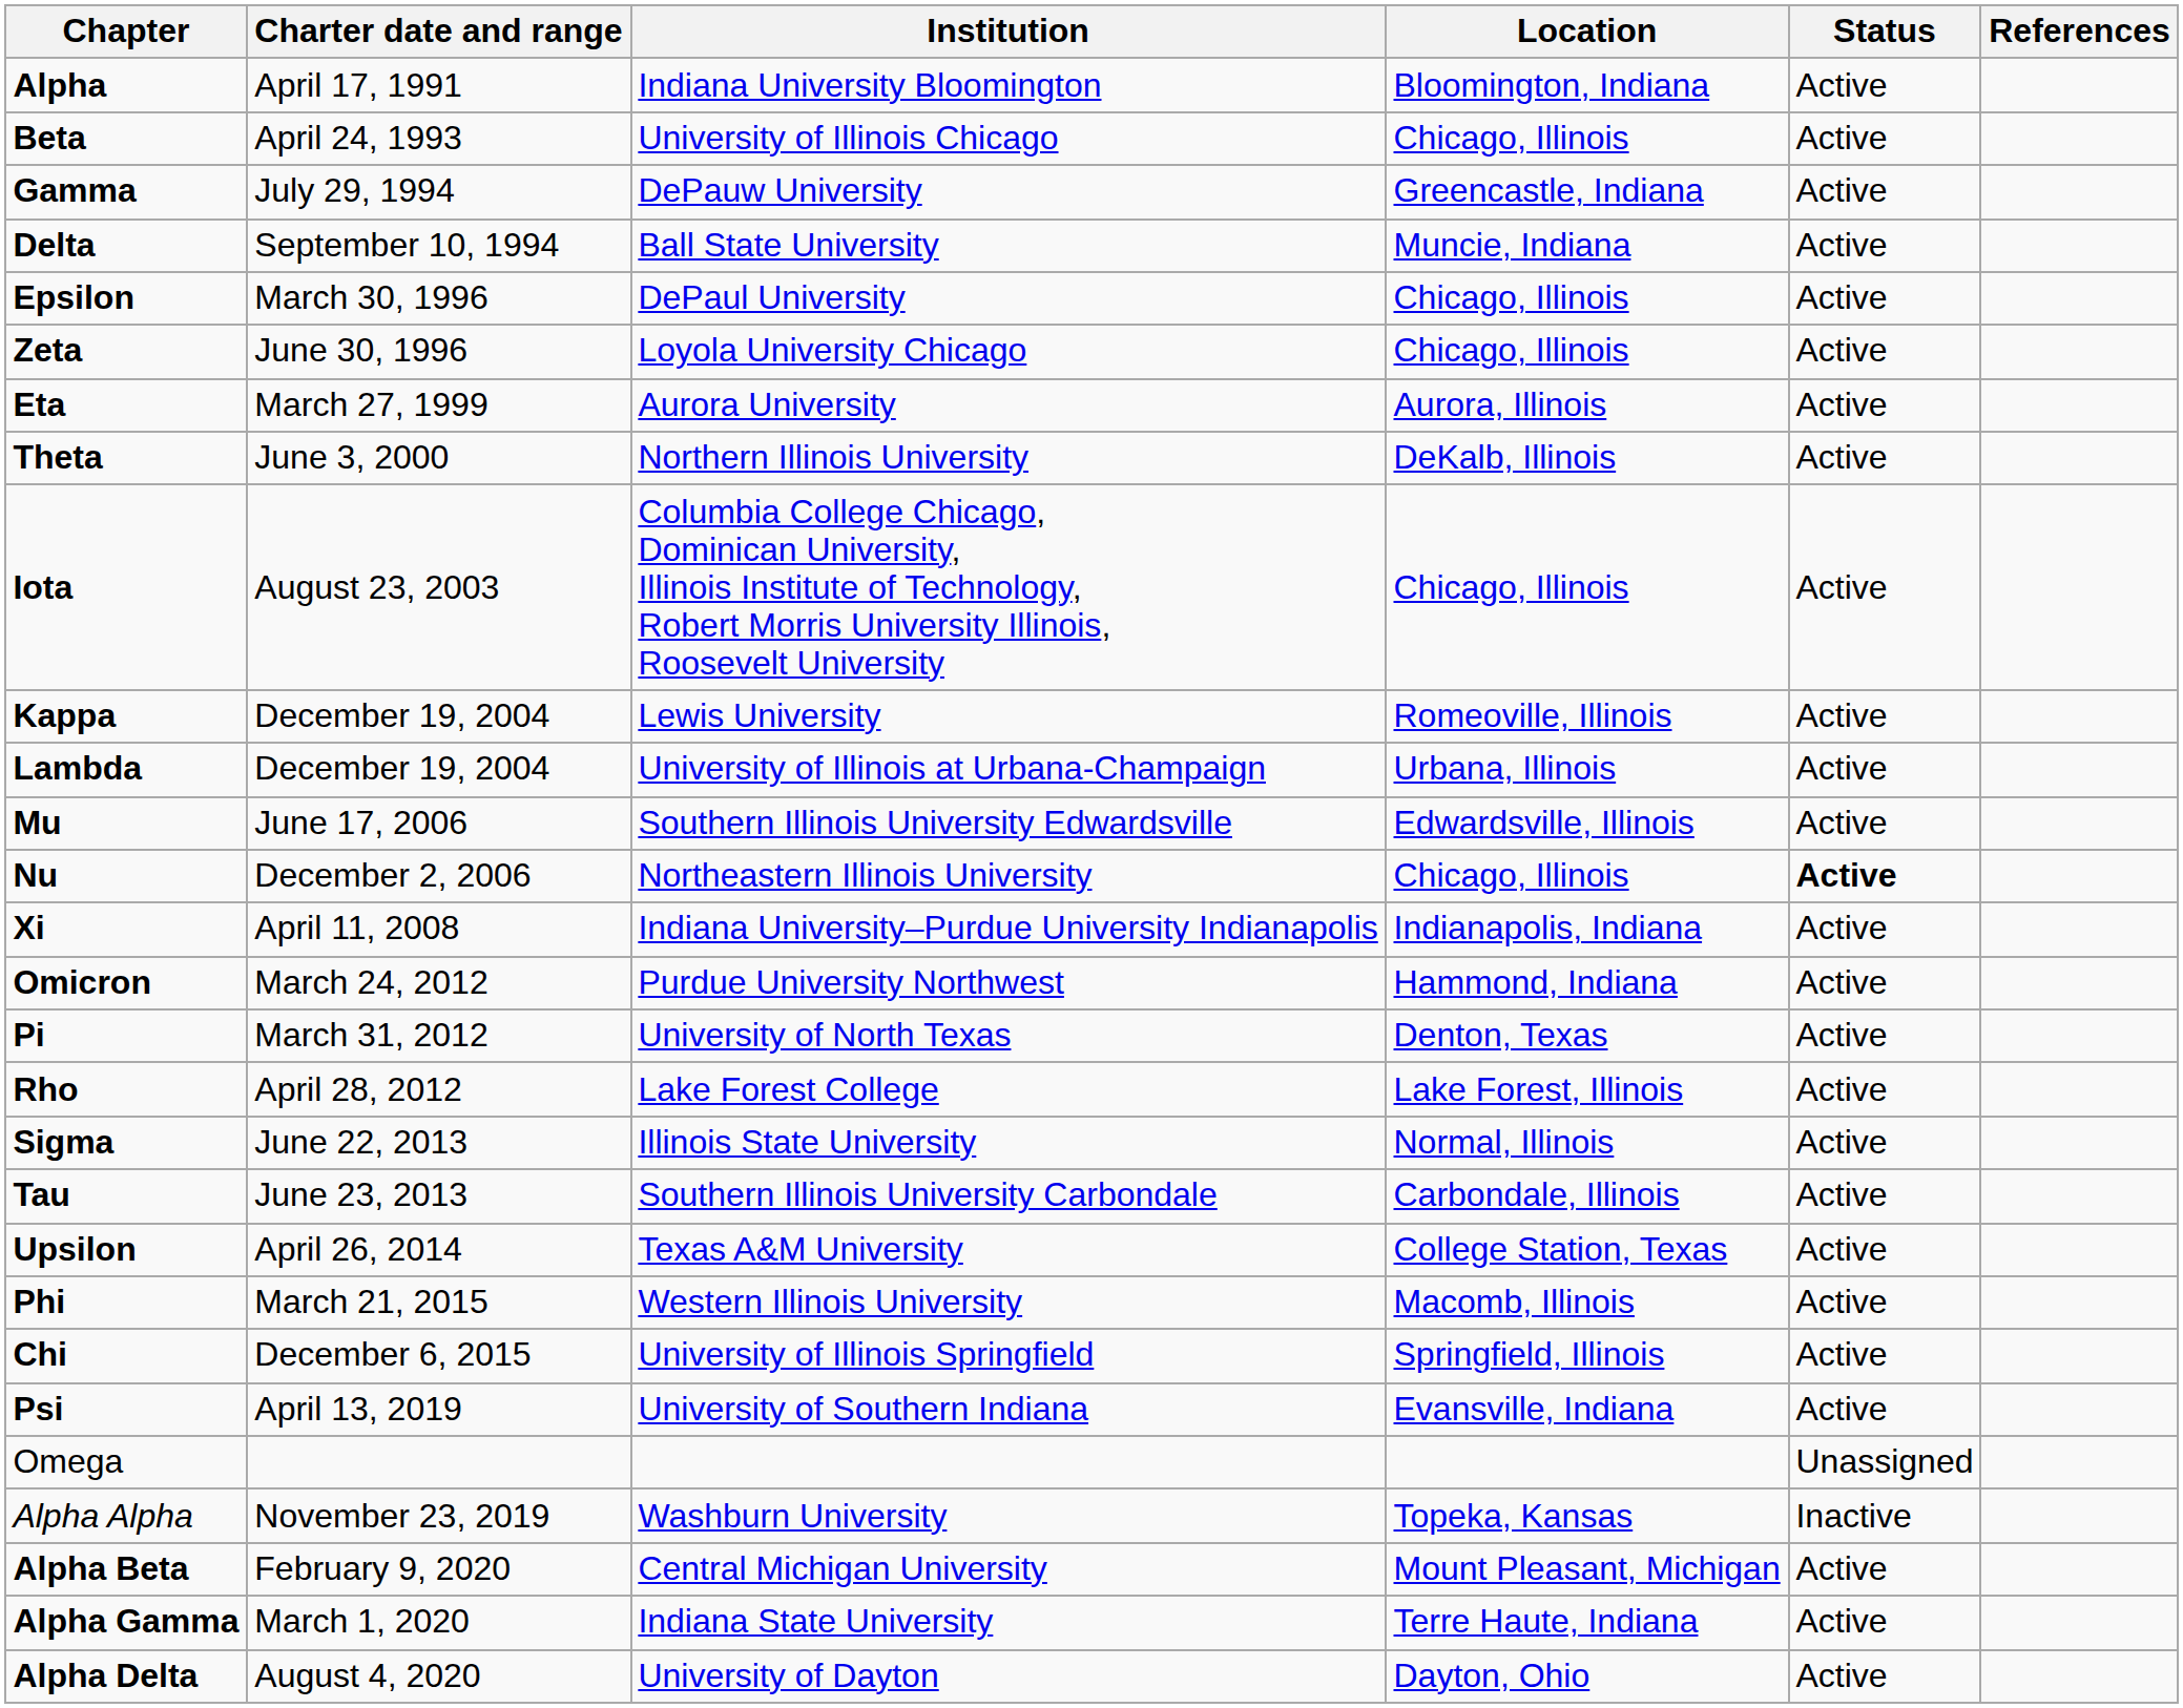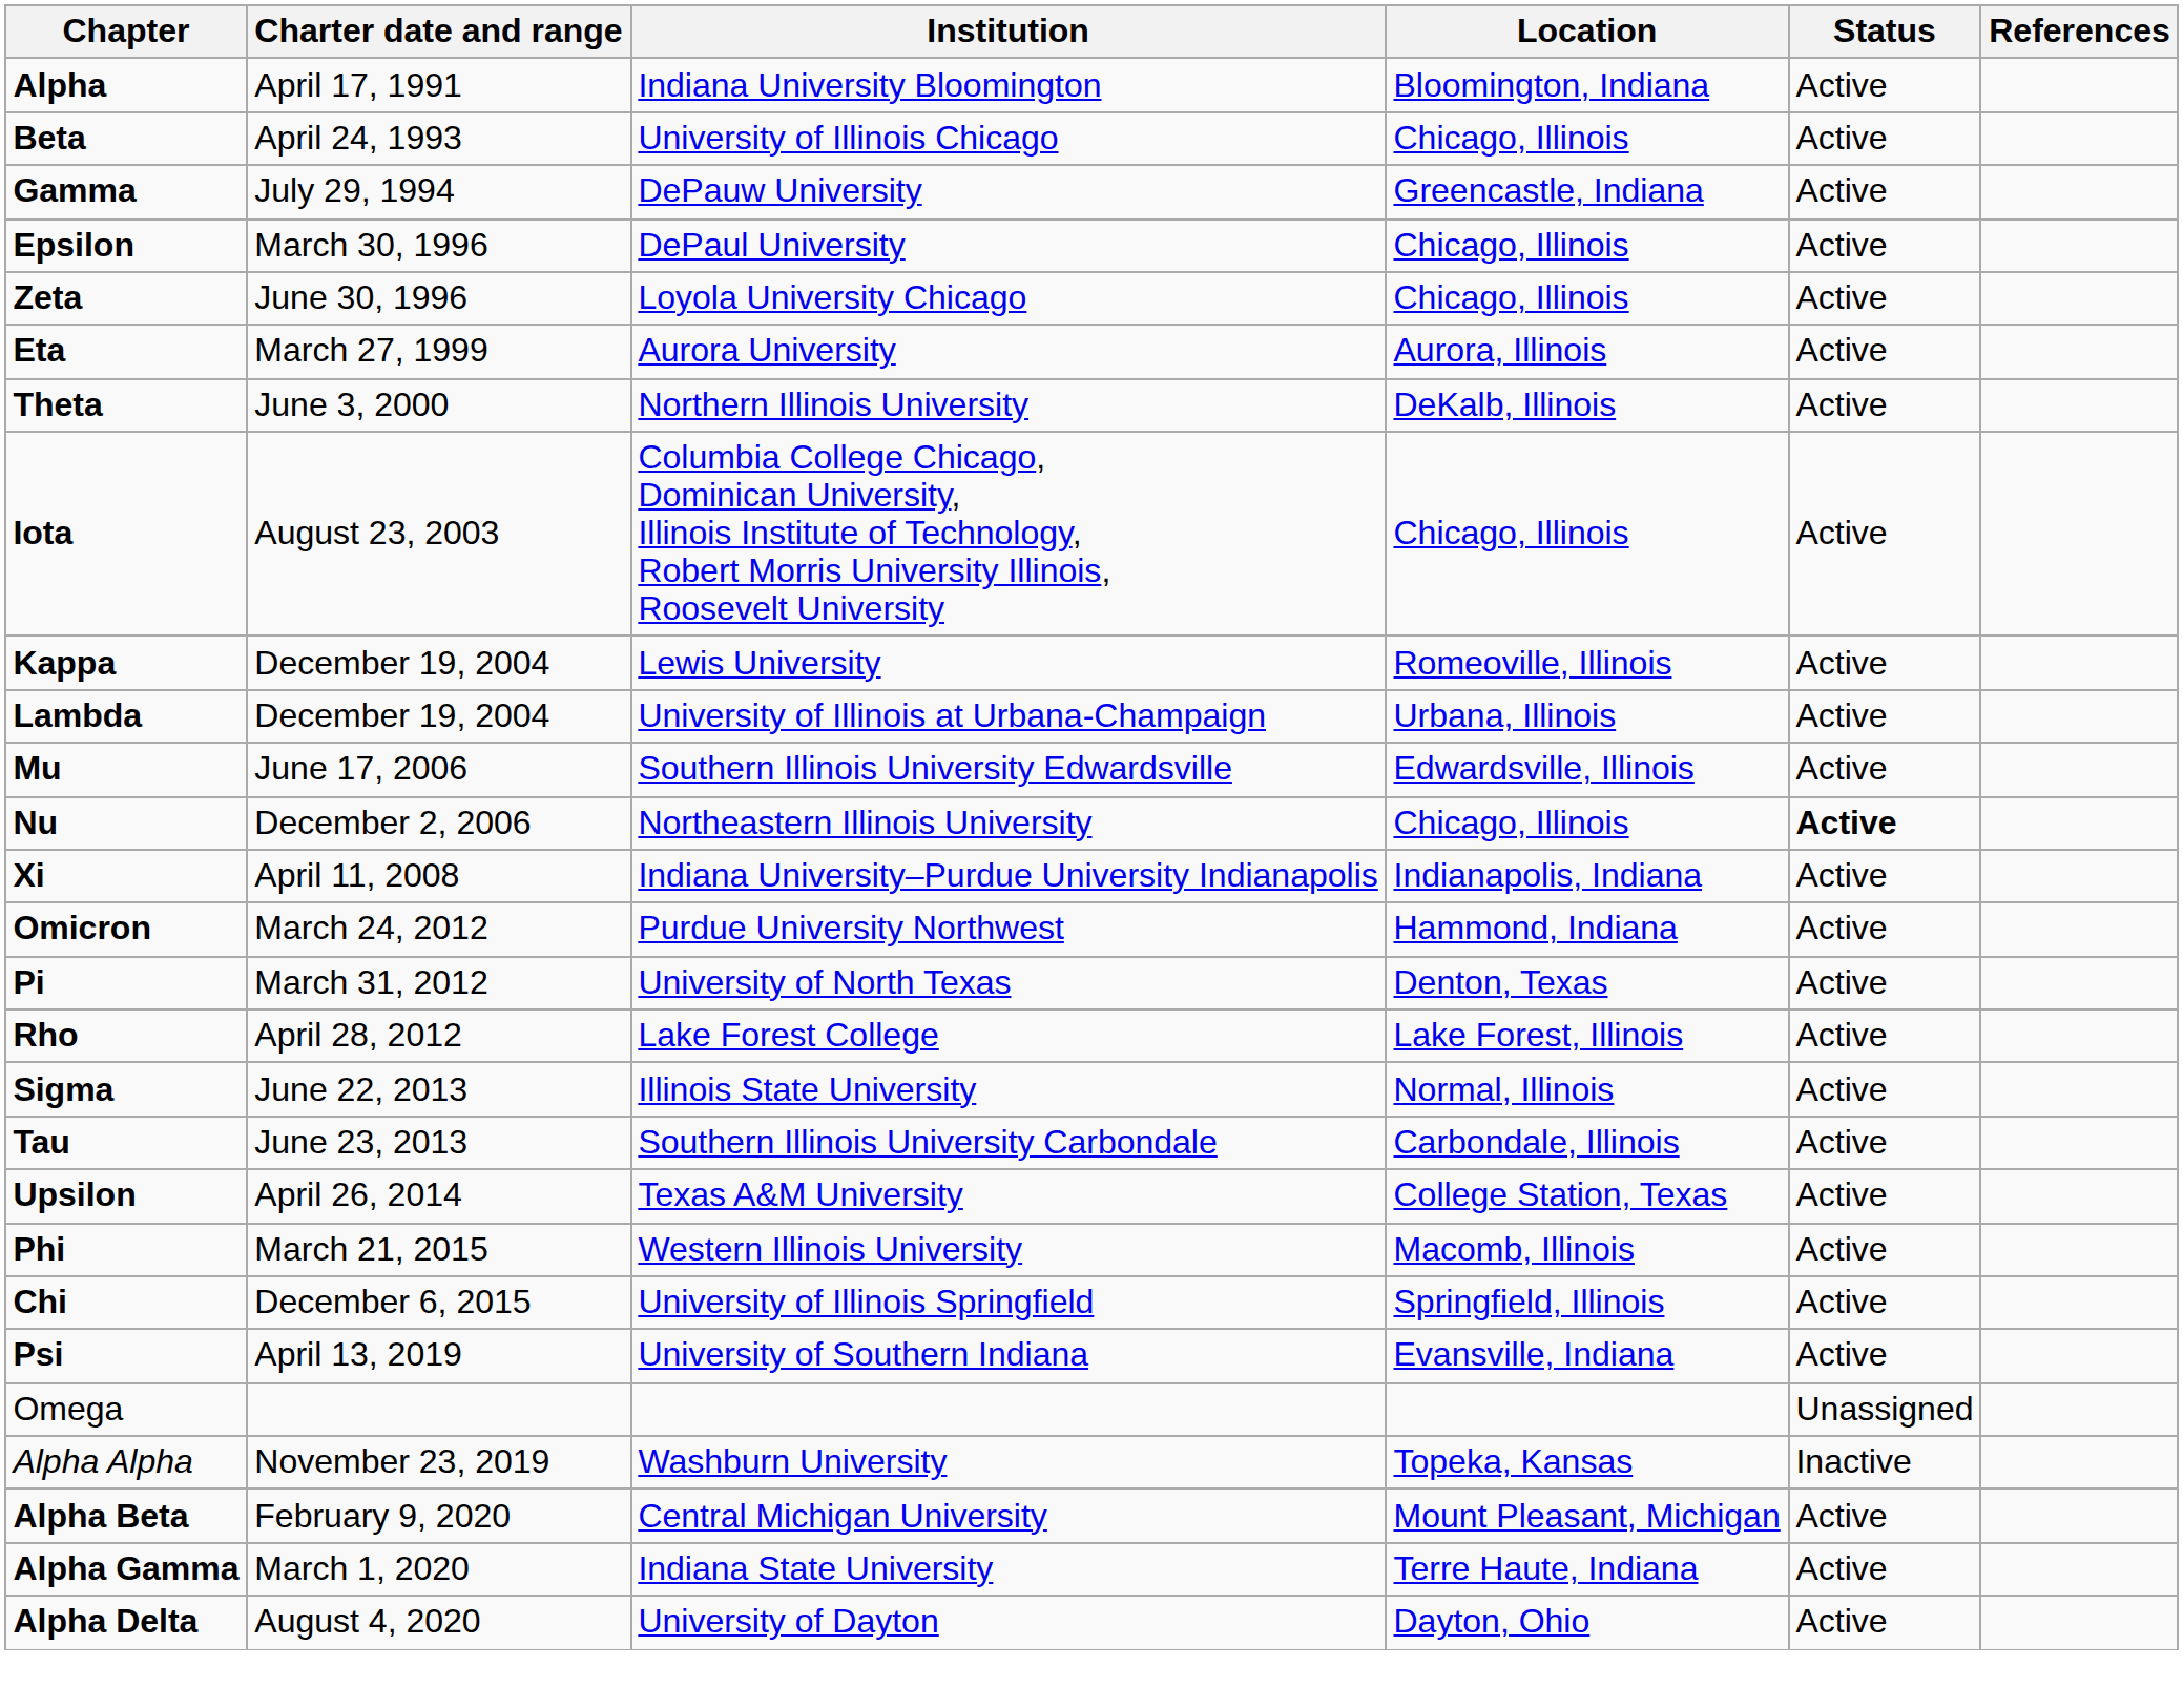- row: Delta | September 10, 1994 | Ball State University | Muncie, Indiana | Active
